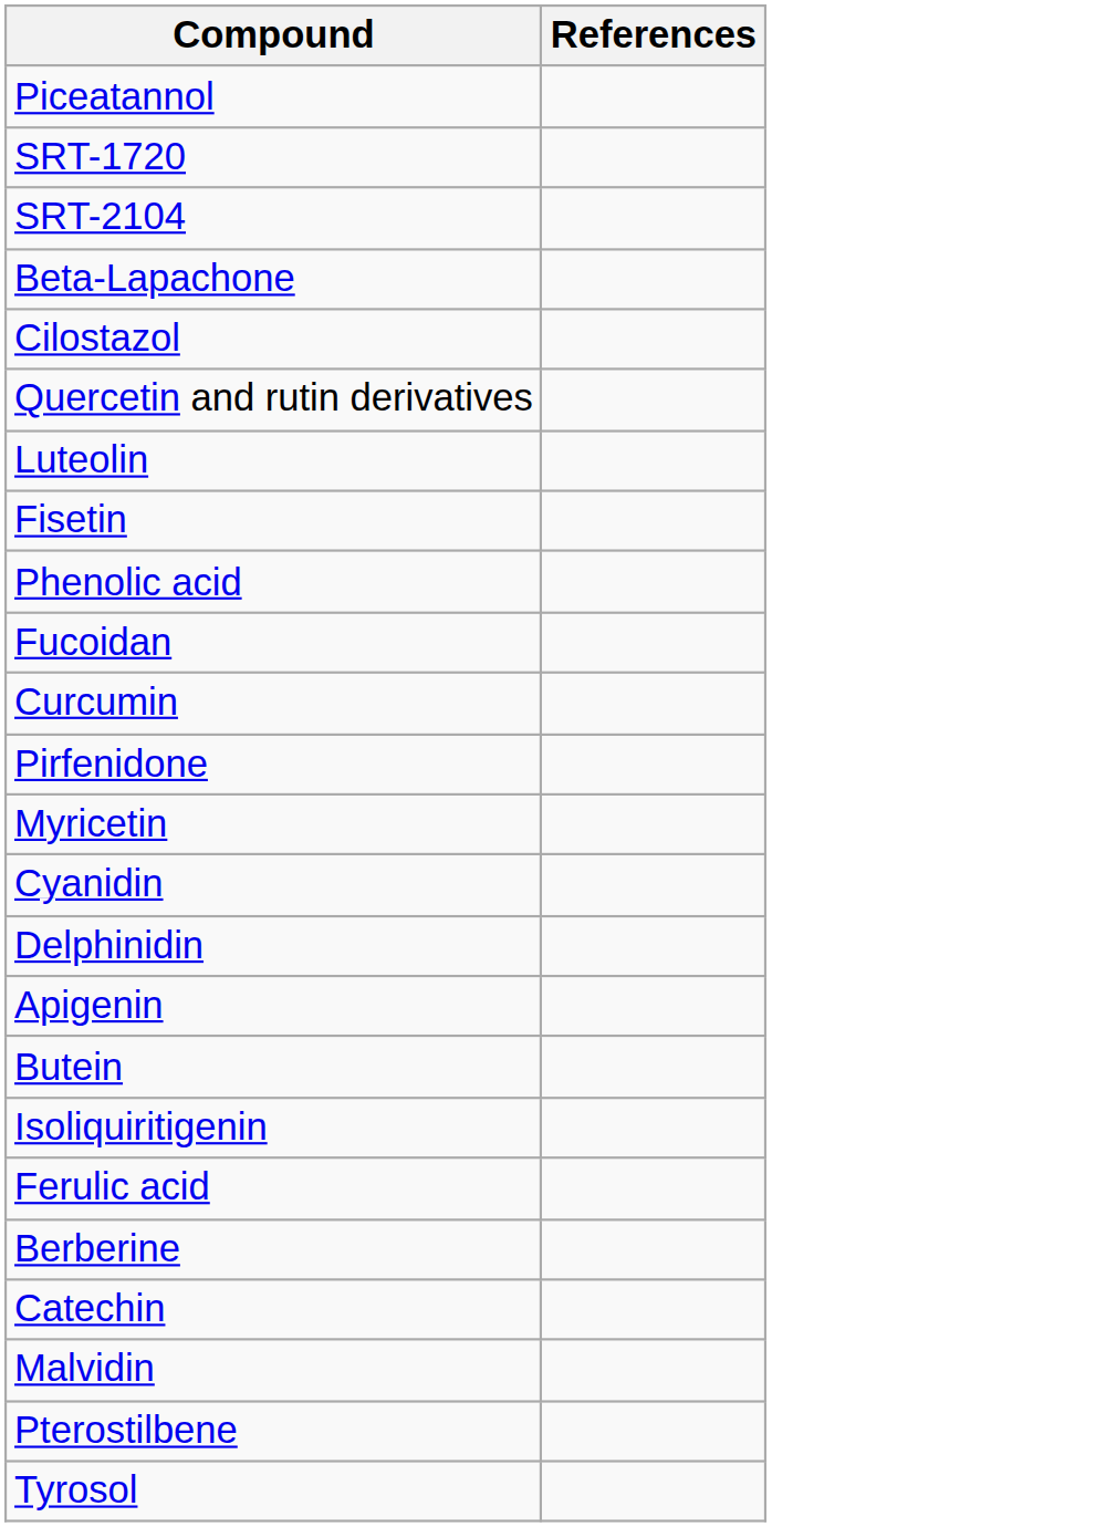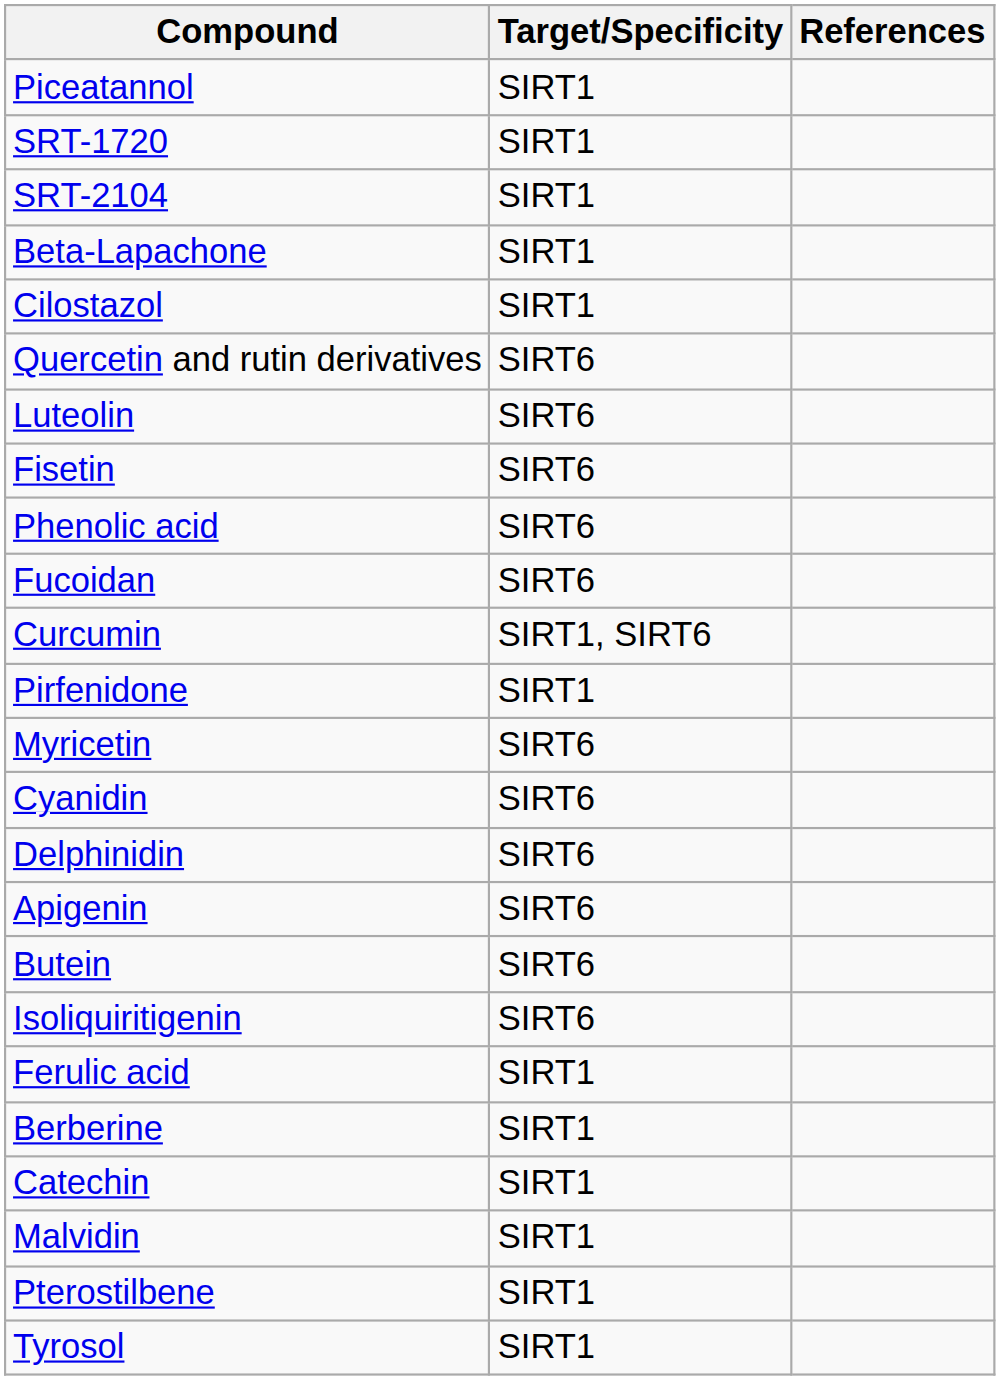+ column: Target/Specificity | SIRT1 | SIRT1 | SIRT1 | SIRT1 | SIRT1 | SIRT6 | SIRT6 | SIRT6 | SIRT6 | SIRT6 | SIRT1, SIRT6 | SIRT1 | SIRT6 | SIRT6 | SIRT6 | SIRT6 | SIRT6 | SIRT6 | SIRT1 | SIRT1 | SIRT1 | SIRT1 | SIRT1 | SIRT1
